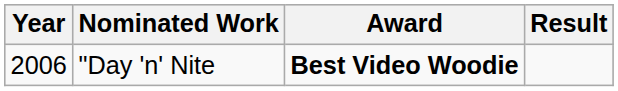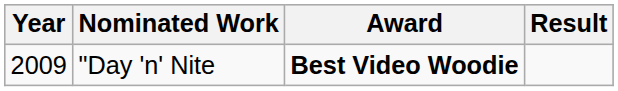"Day 'n' Nite | Year: 2006 -> 2009
